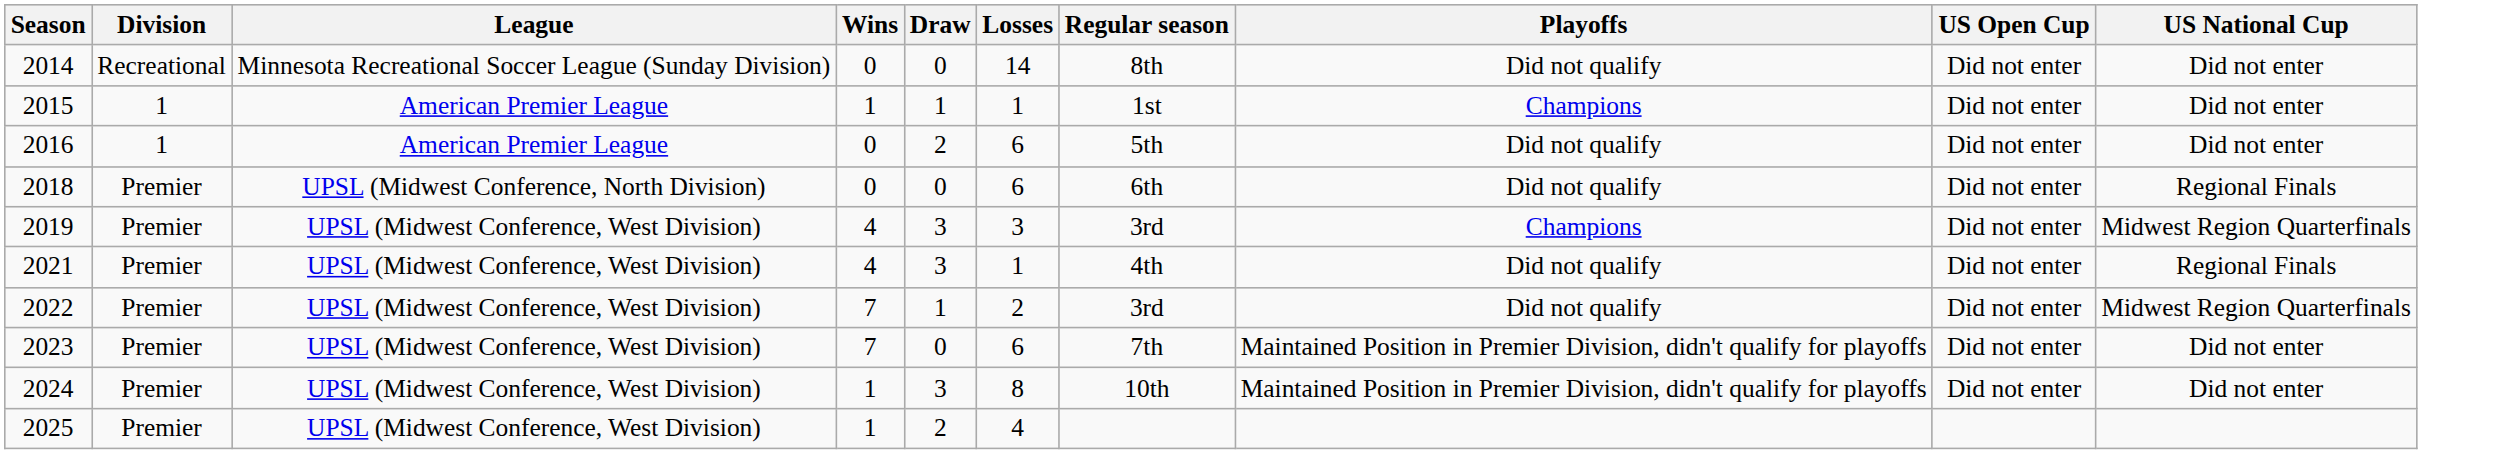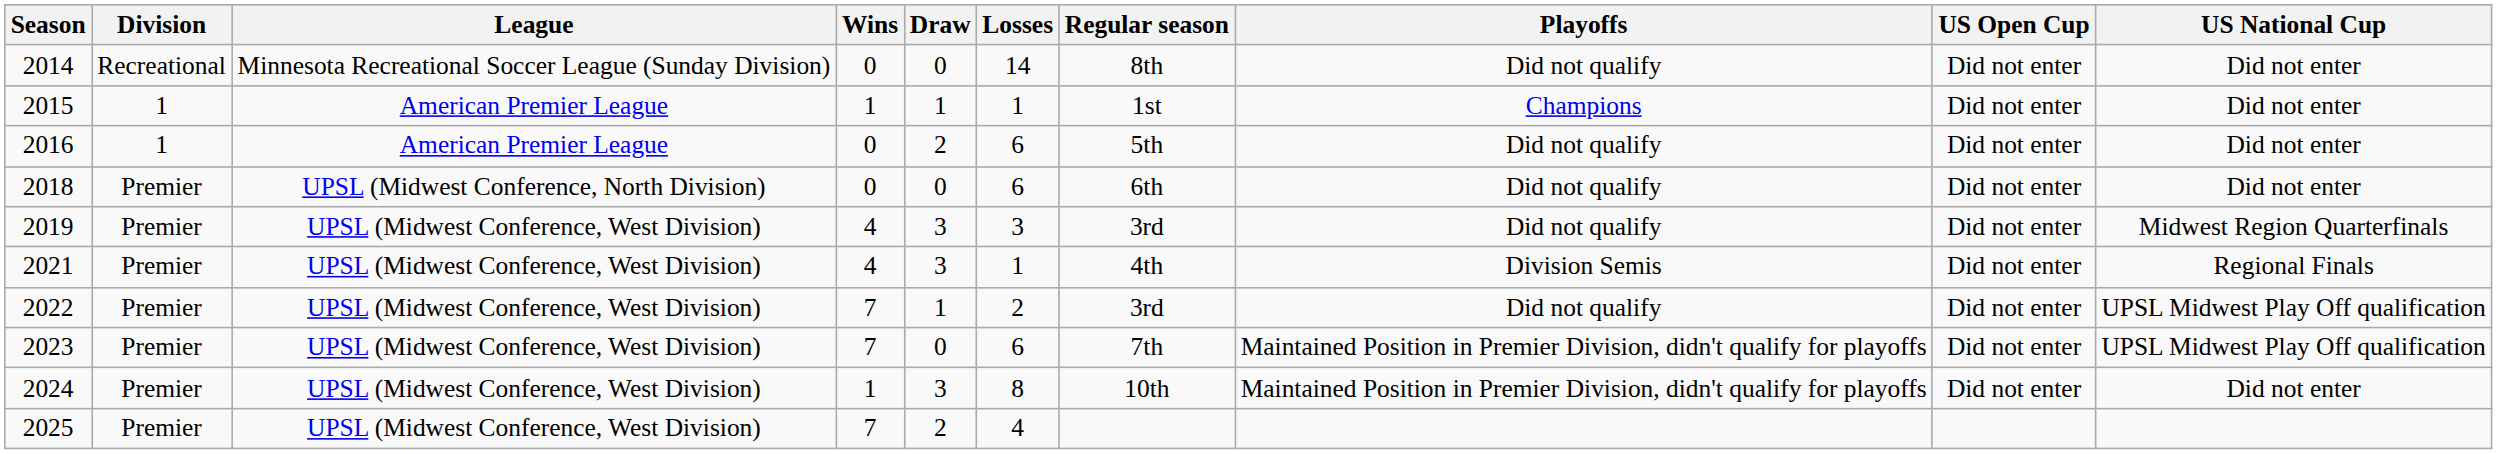2018 | US National Cup: Regional Finals -> Did not enter
2019 | Playoffs: Champions -> Did not qualify
2021 | Playoffs: Did not qualify -> Division Semis
2022 | US National Cup: Midwest Region Quarterfinals -> UPSL Midwest Play Off qualification
2023 | US National Cup: Did not enter -> UPSL Midwest Play Off qualification
2025 | Wins: 1 -> 7
